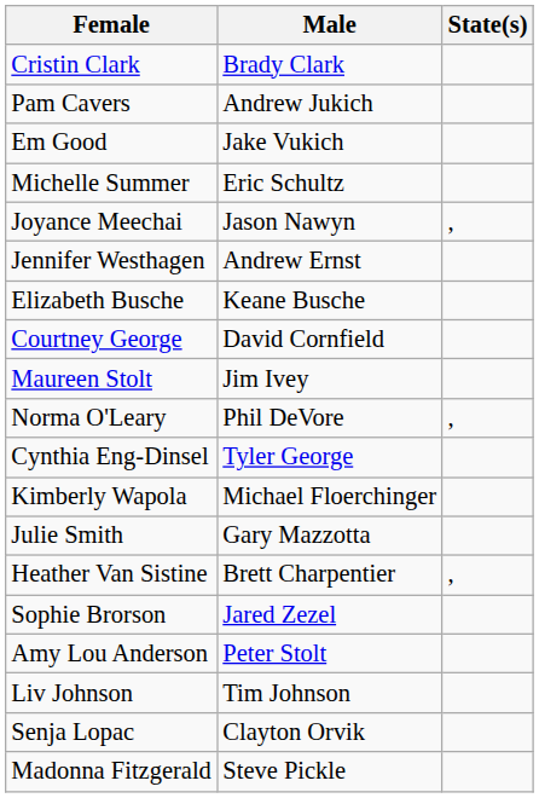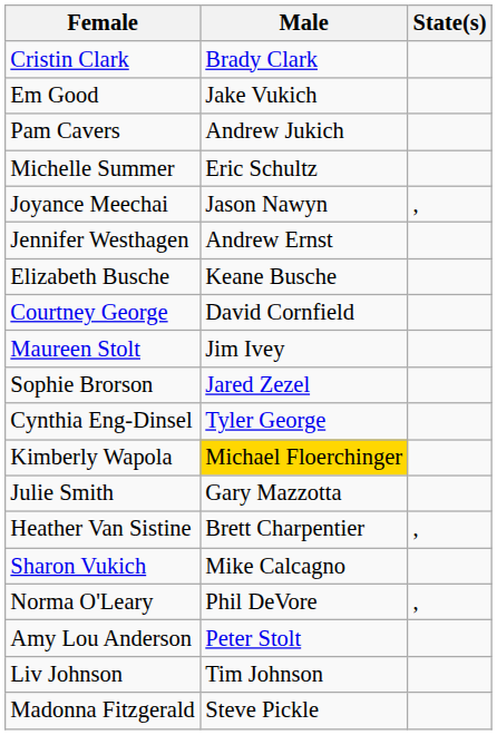rows swapped: Em Good <-> Pam Cavers
rows swapped: Sophie Brorson <-> Norma O'Leary
Kimberly Wapola | Male: no background -> gold background
+ row: Sharon Vukich | Mike Calcagno
- row: Senja Lopac | Clayton Orvik
